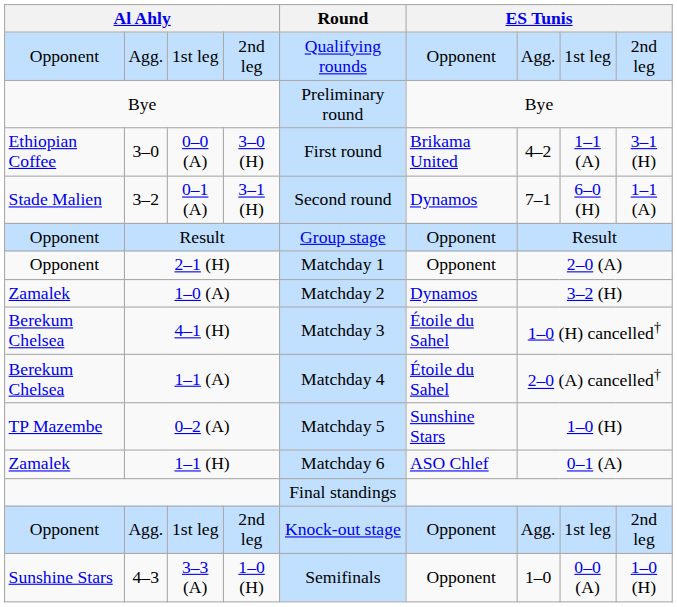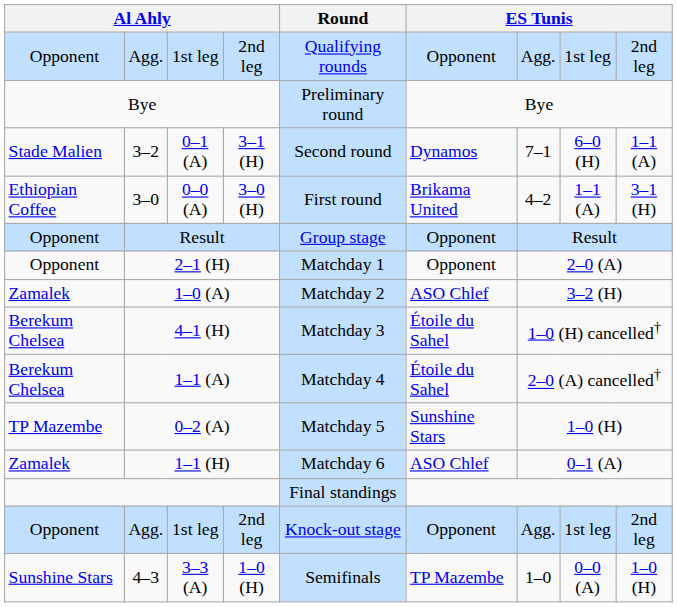rows swapped: 3–0 <-> 3–2
1–0 (A) | column 6: Dynamos -> ASO Chlef
4–3 | column 6: Opponent -> TP Mazembe
